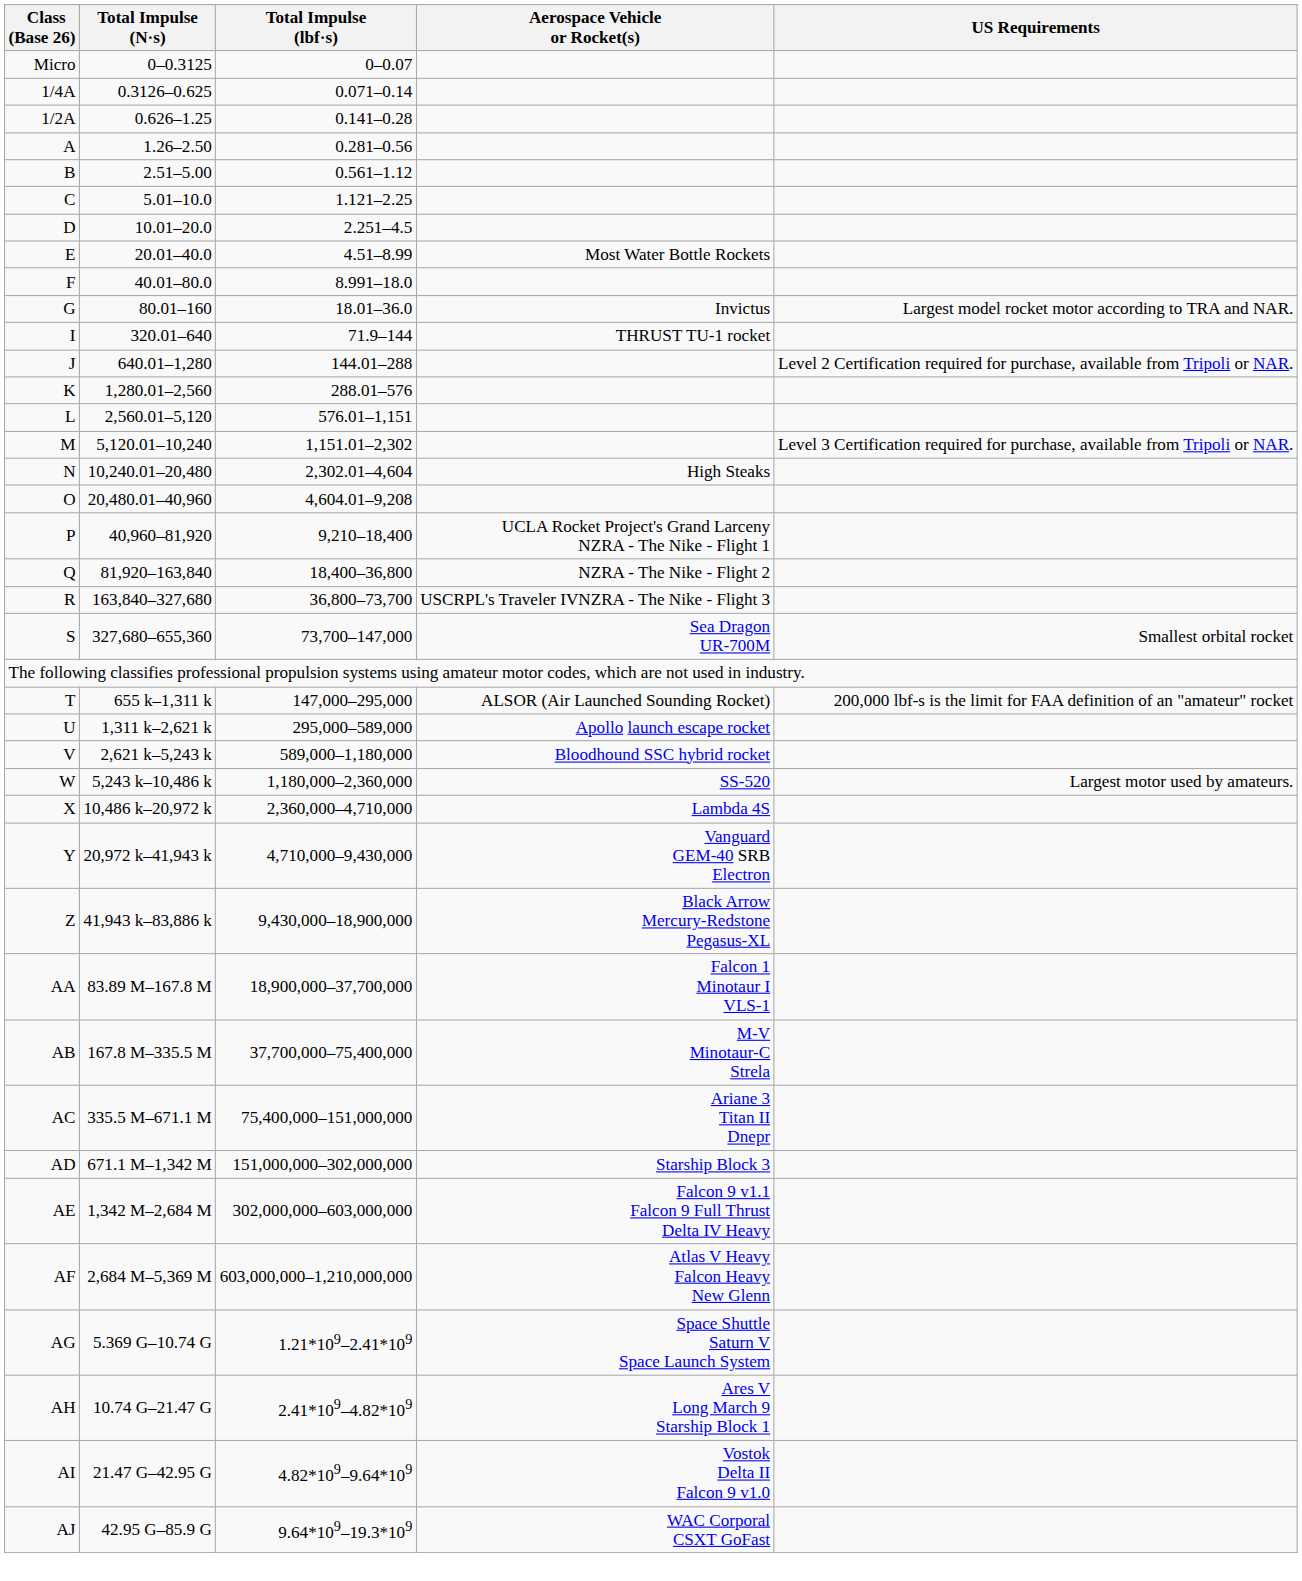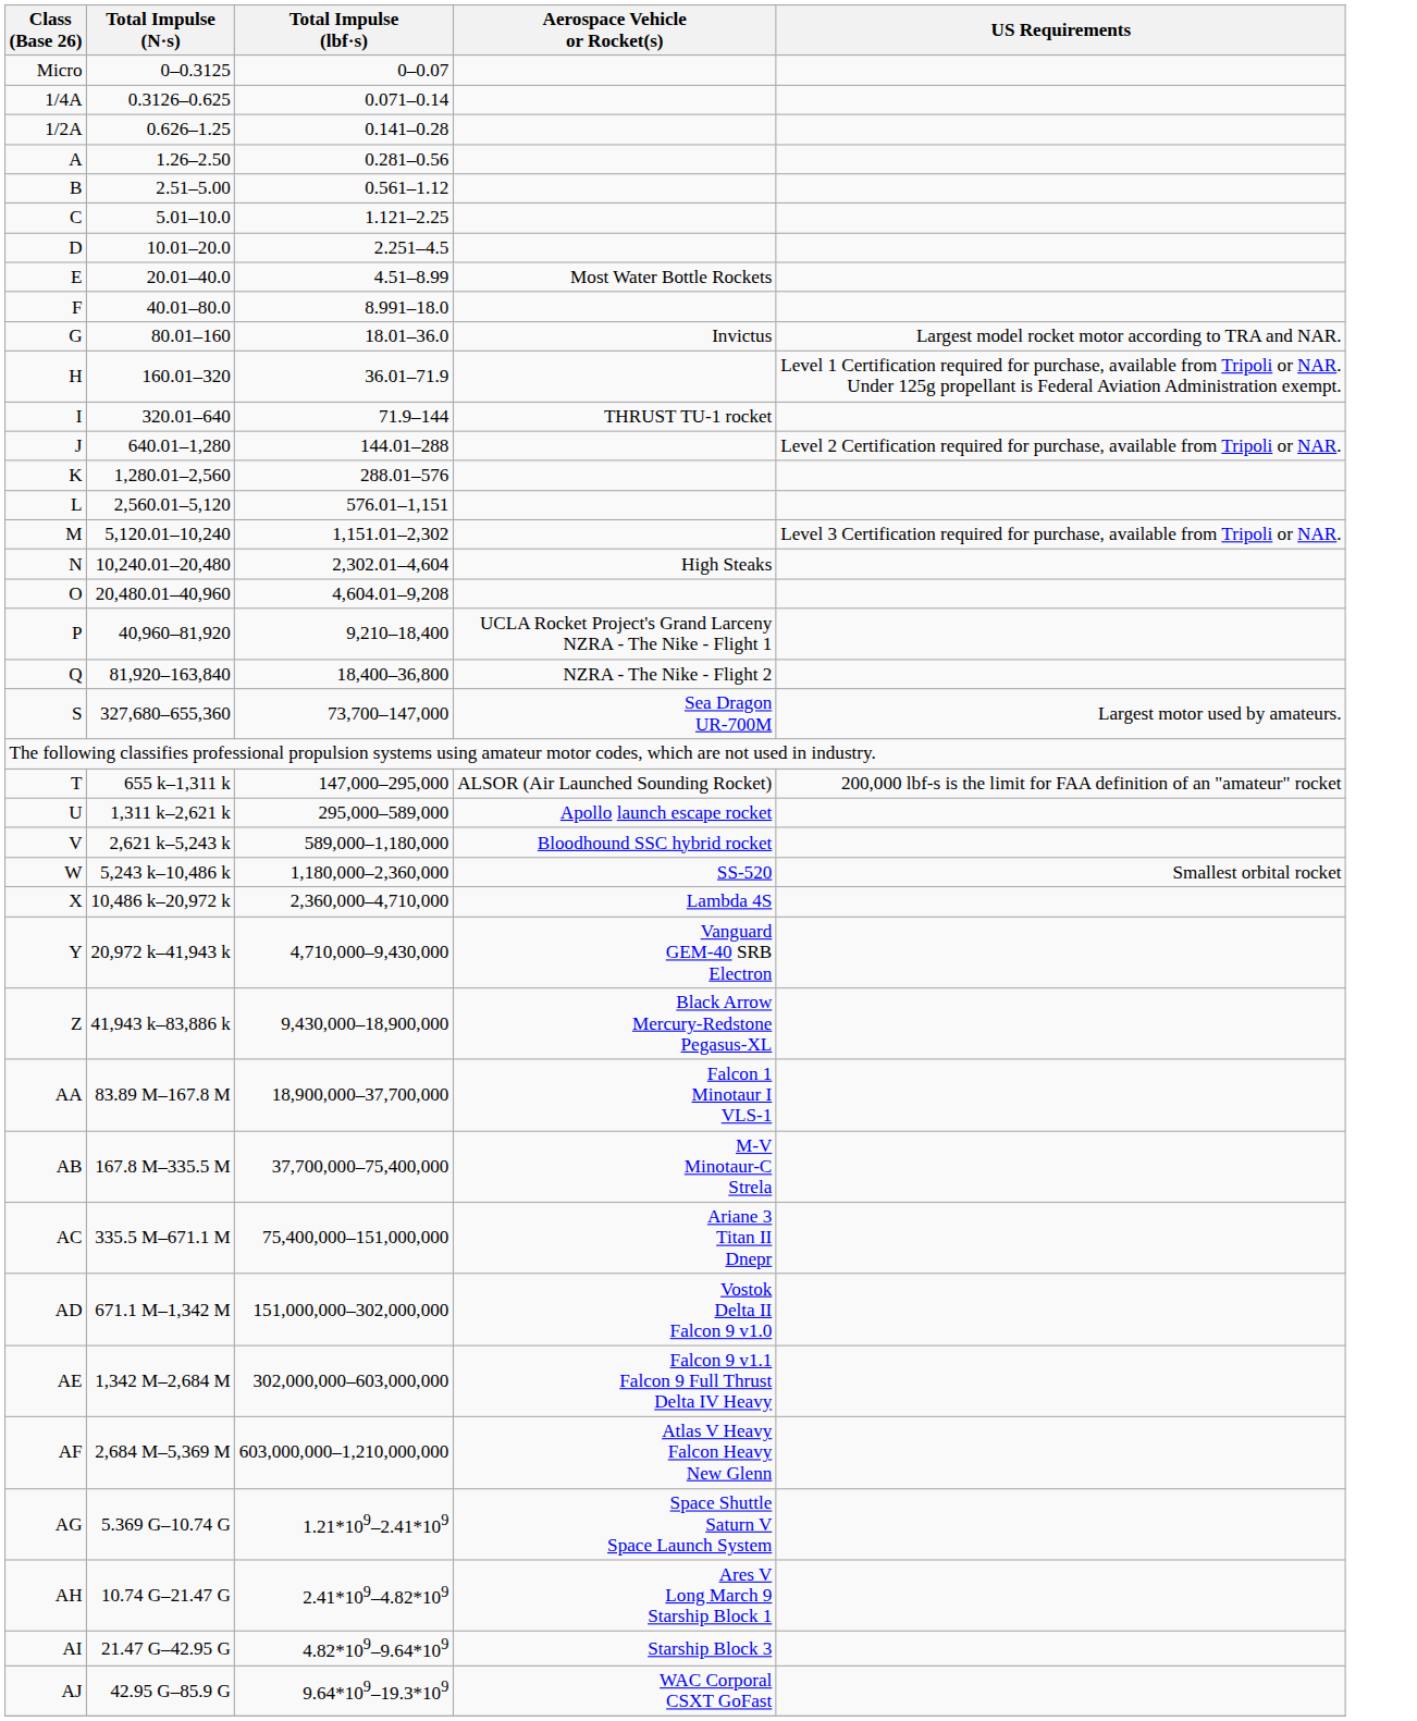+ row: H | 160.01–320 | 36.01–71.9 | Level 1 Certification required for purchase, available from Tripoli or NAR. Under 125g propellant is Federal Aviation Administration exempt.
- row: R | 163,840–327,680 | 36,800–73,700 | USCRPL's Traveler IVNZRA - The Nike - Flight 3
S | US Requirements: Smallest orbital rocket -> Largest motor used by amateurs.
W | US Requirements: Largest motor used by amateurs. -> Smallest orbital rocket
AD | Aerospace Vehicle or Rocket(s): Starship Block 3 -> Vostok Delta II Falcon 9 v1.0
AI | Aerospace Vehicle or Rocket(s): Vostok Delta II Falcon 9 v1.0 -> Starship Block 3
